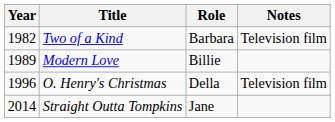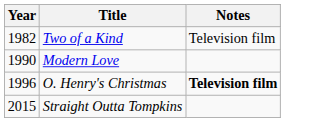- column: Role | Barbara | Billie | Della | Jane
Modern Love | Year: 1989 -> 1990
O. Henry's Christmas | Notes: normal -> bold
Straight Outta Tompkins | Year: 2014 -> 2015
